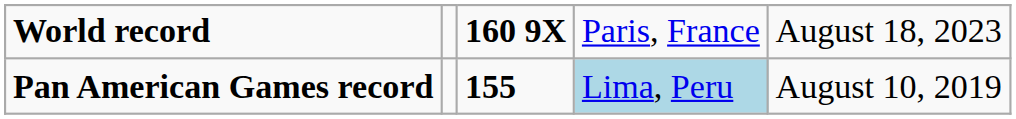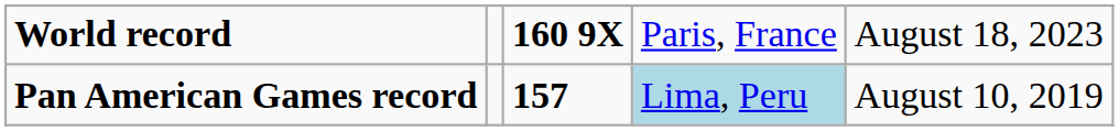Pan American Games record | column 3: 155 -> 157
